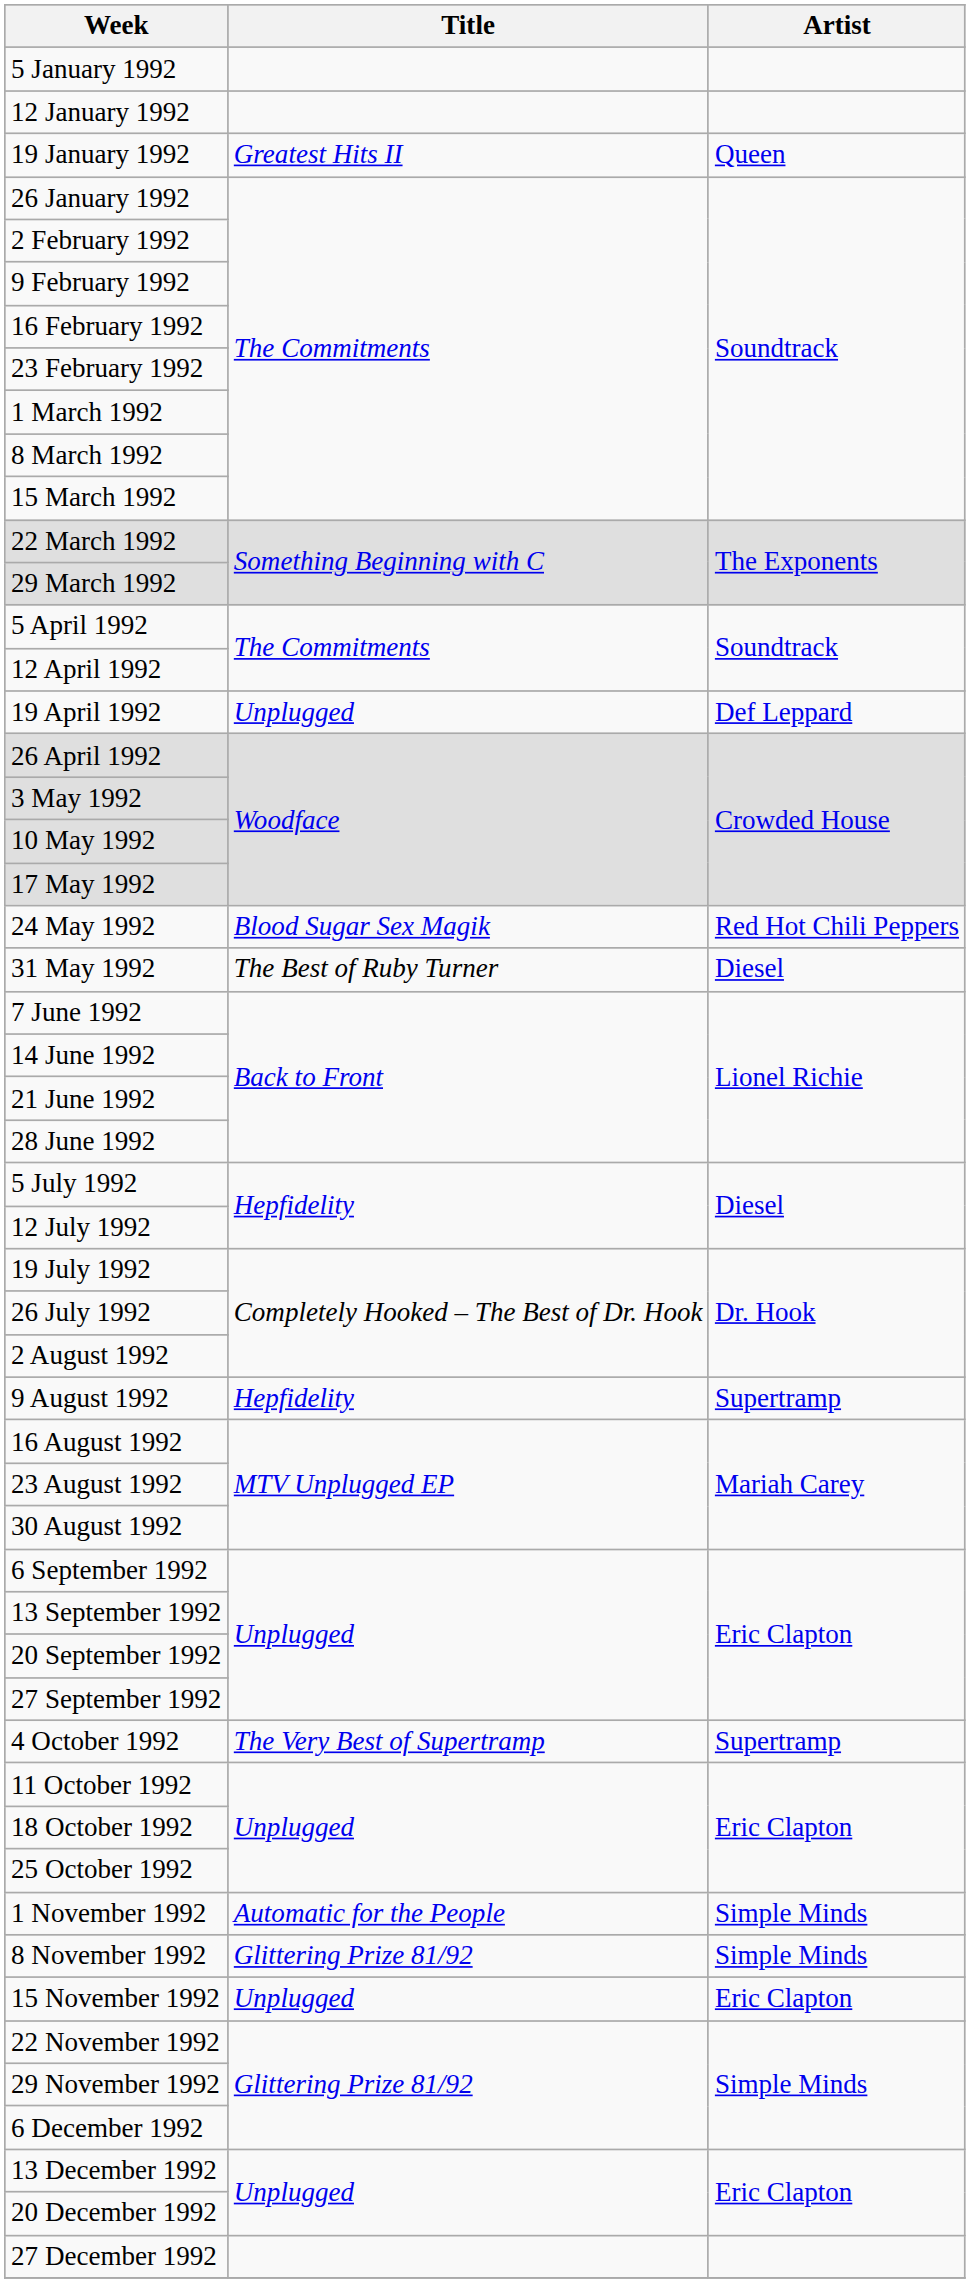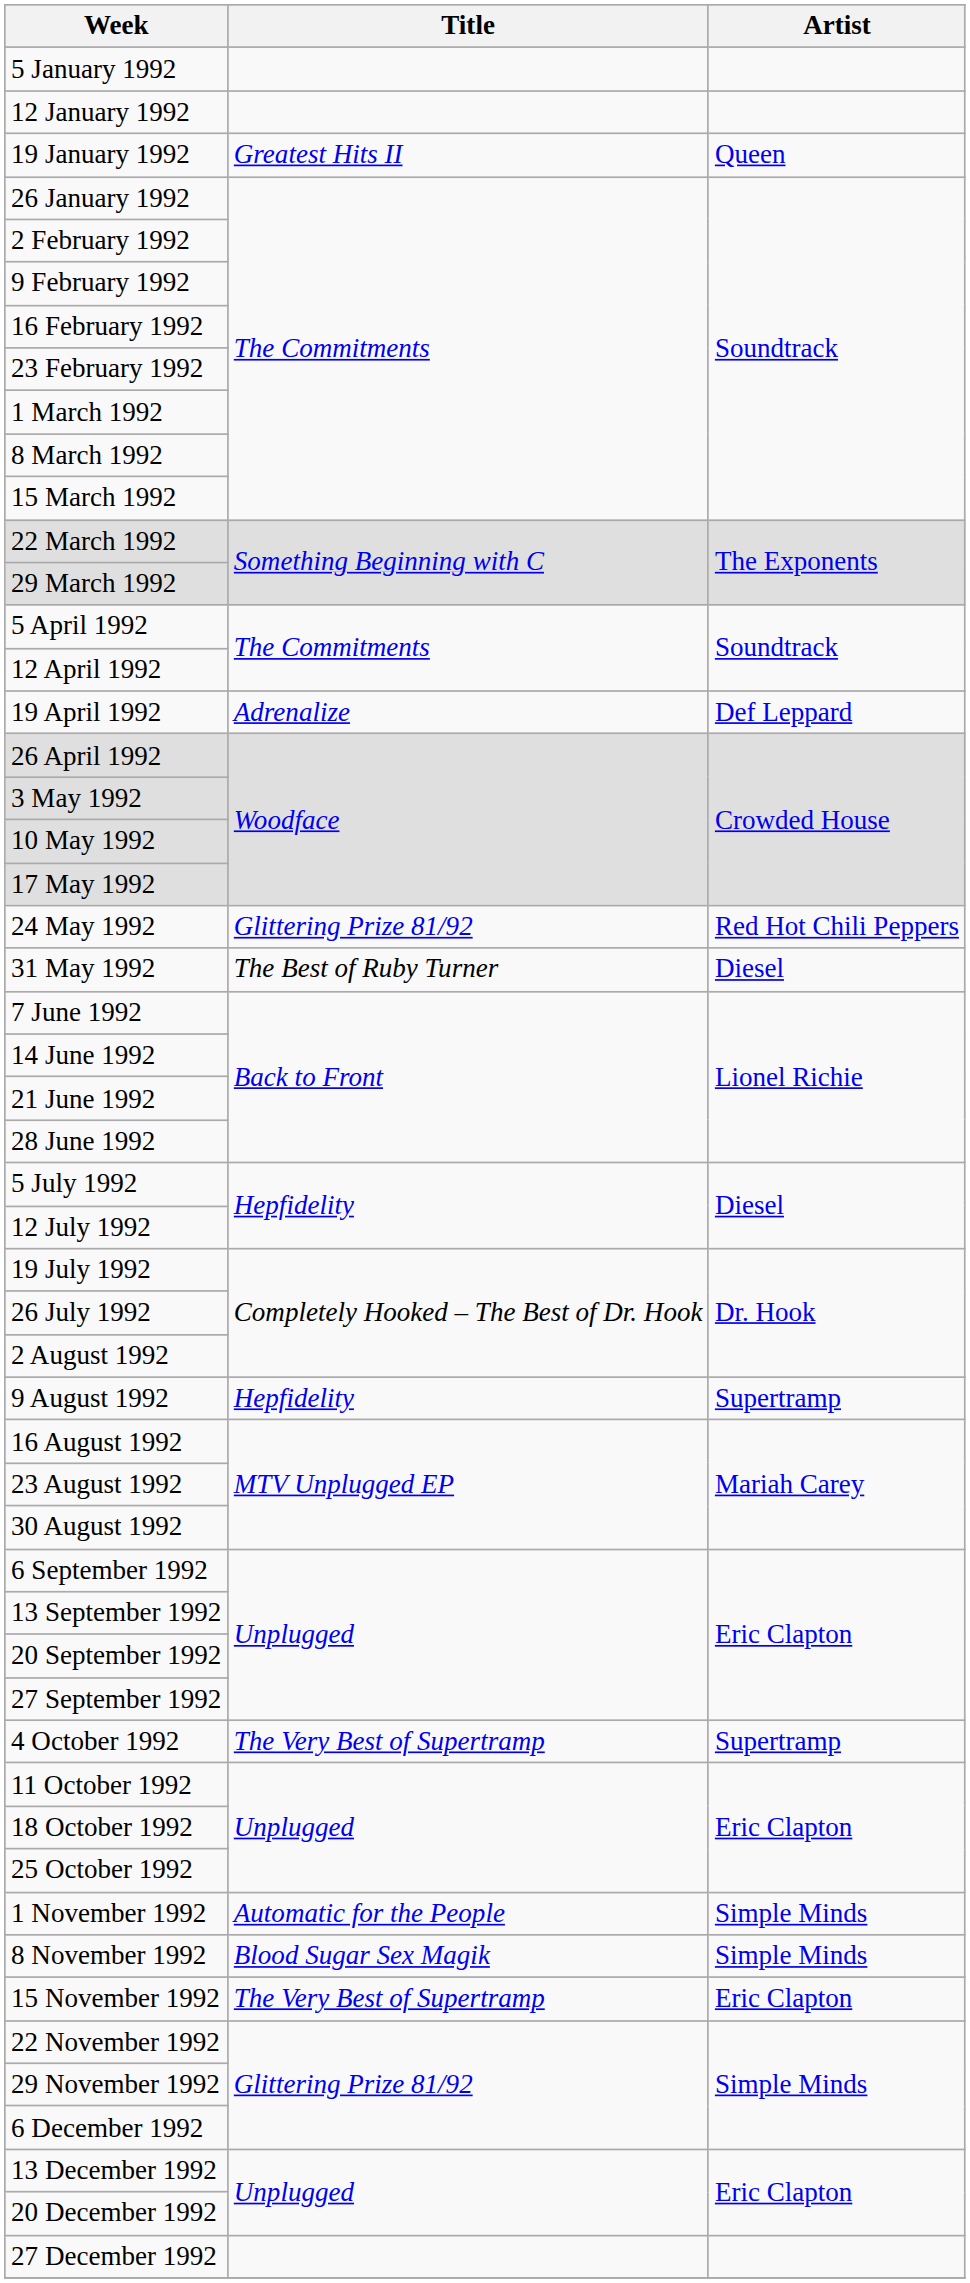19 April 1992 | Title: Unplugged -> Adrenalize
24 May 1992 | Title: Blood Sugar Sex Magik -> Glittering Prize 81/92
8 November 1992 | Title: Glittering Prize 81/92 -> Blood Sugar Sex Magik
15 November 1992 | Title: Unplugged -> The Very Best of Supertramp
